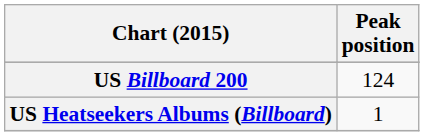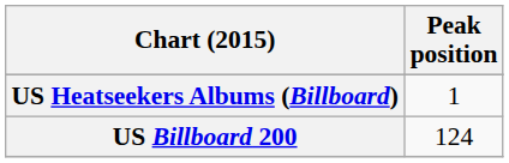rows swapped: US Billboard 200 <-> US Heatseekers Albums (Billboard)
